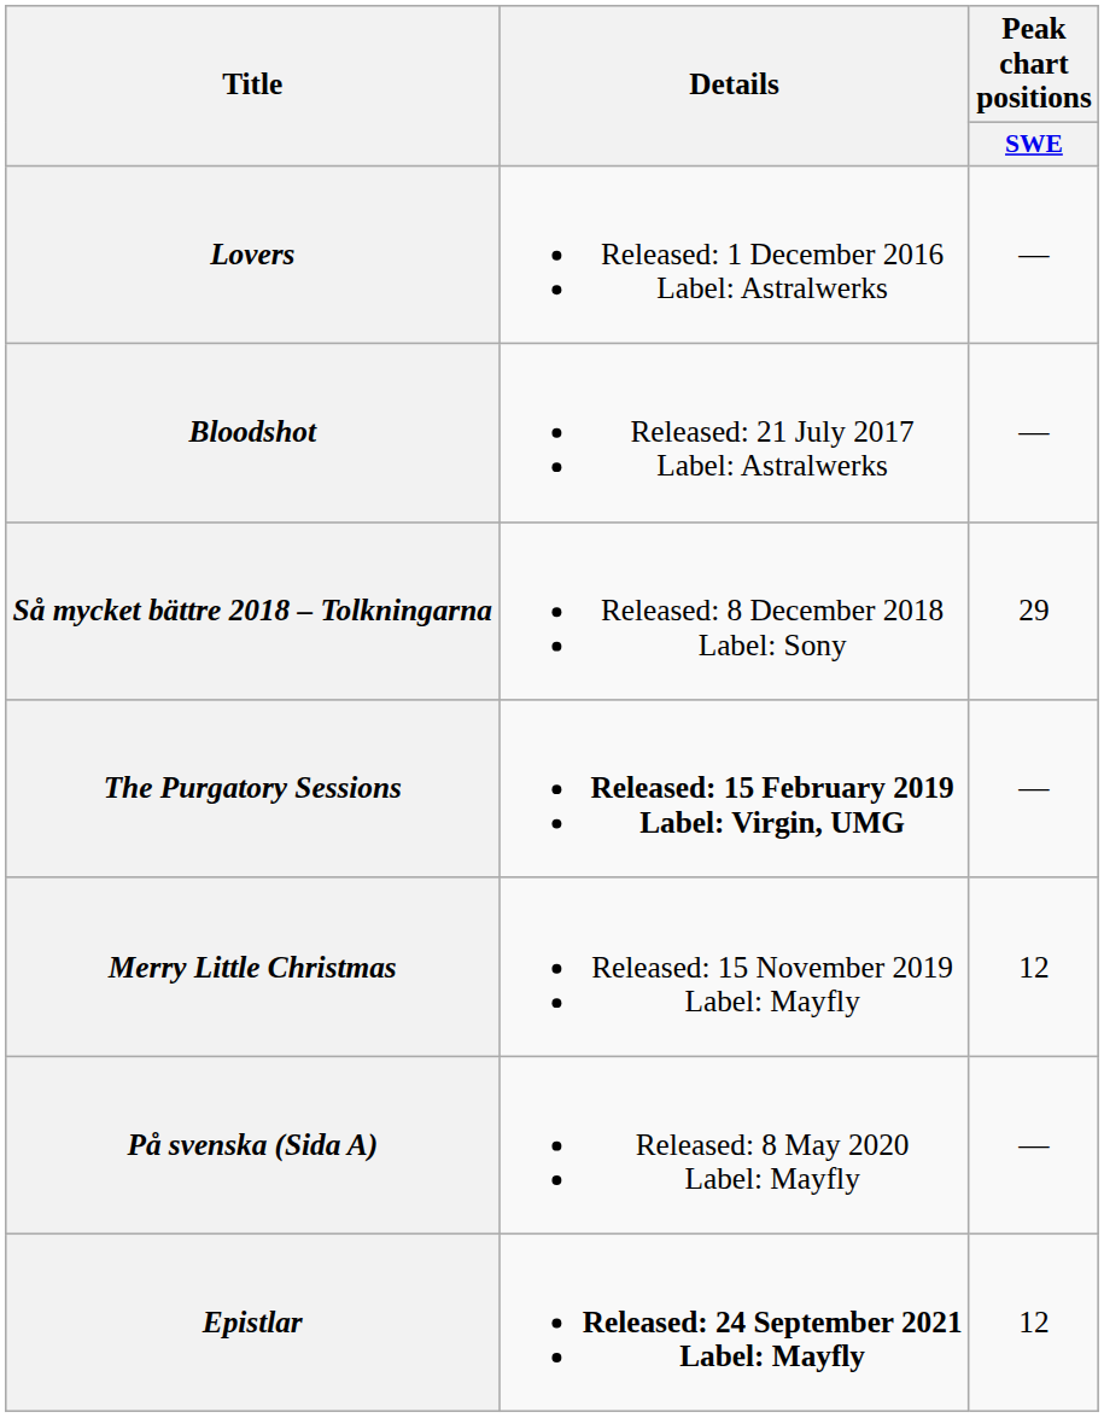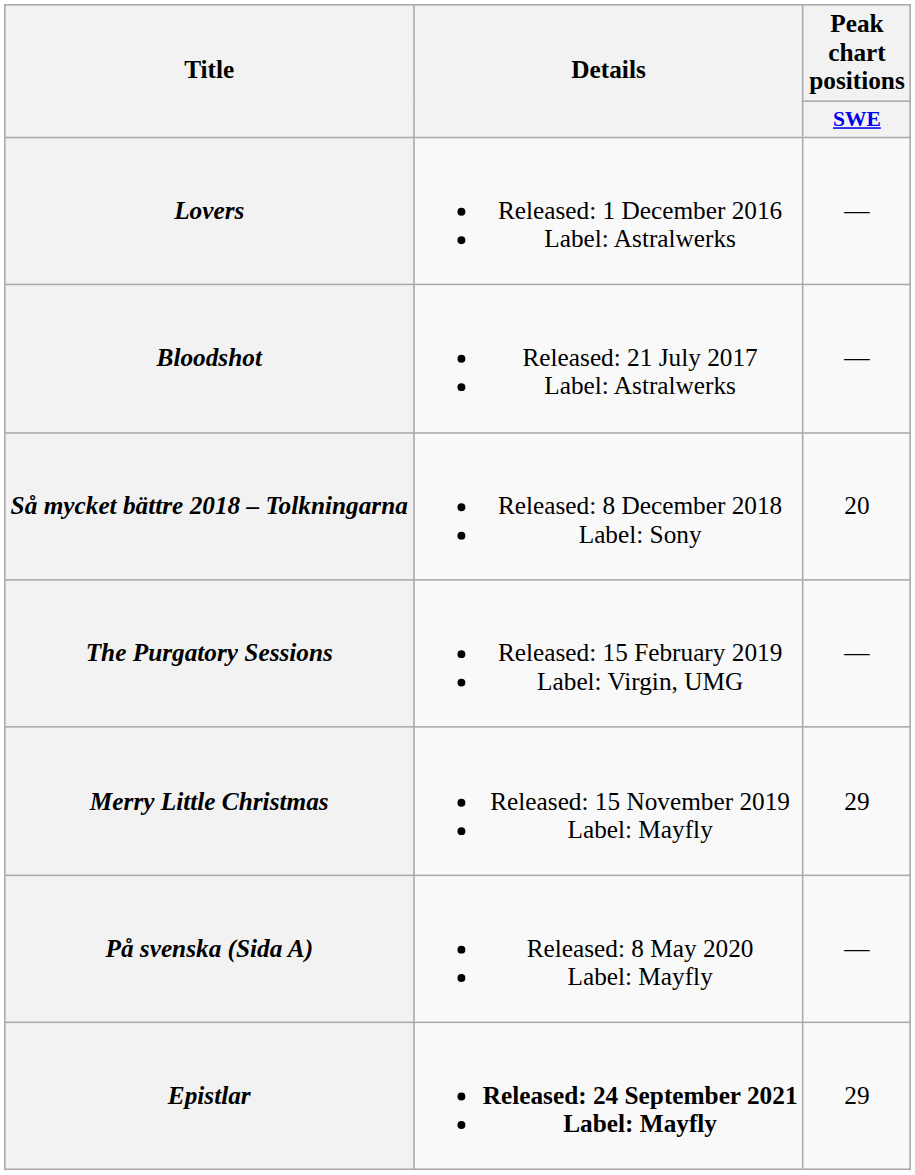Så mycket bättre 2018 – Tolkningarna | Peak chart positions / SWE: 29 -> 20
The Purgatory Sessions | Details: bold -> normal
Merry Little Christmas | Peak chart positions / SWE: 12 -> 29
Epistlar | Peak chart positions / SWE: 12 -> 29
